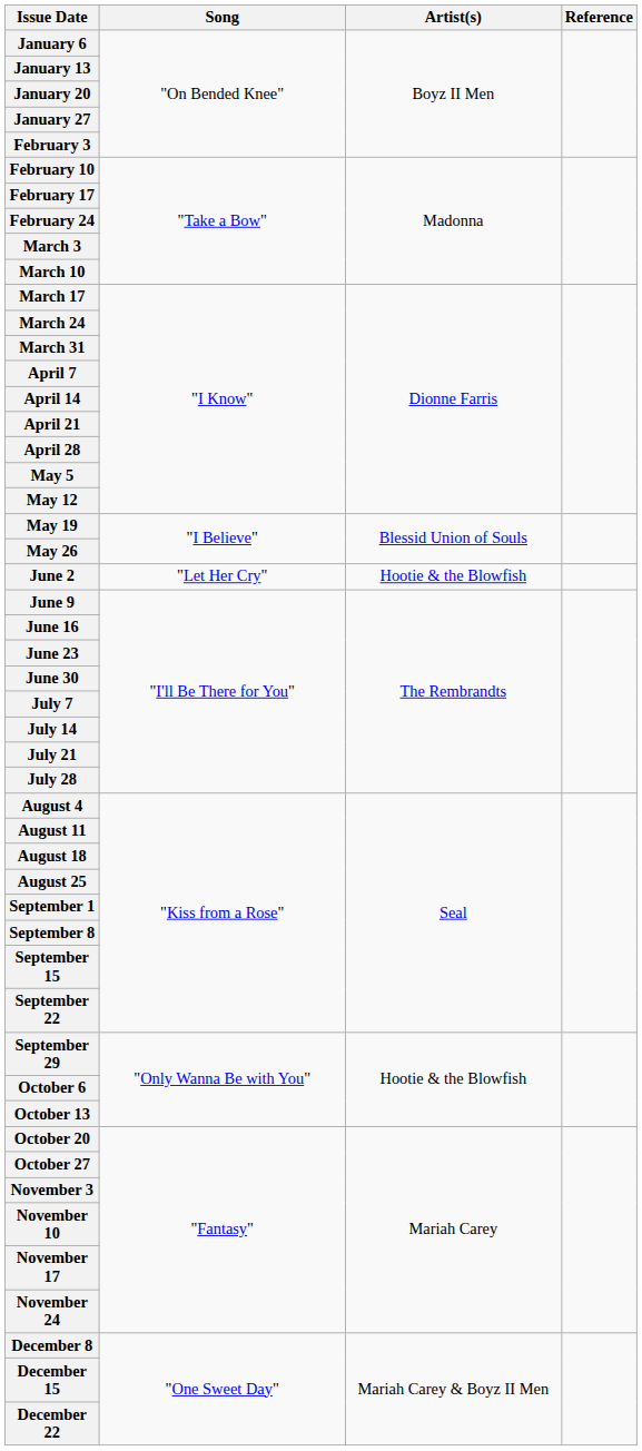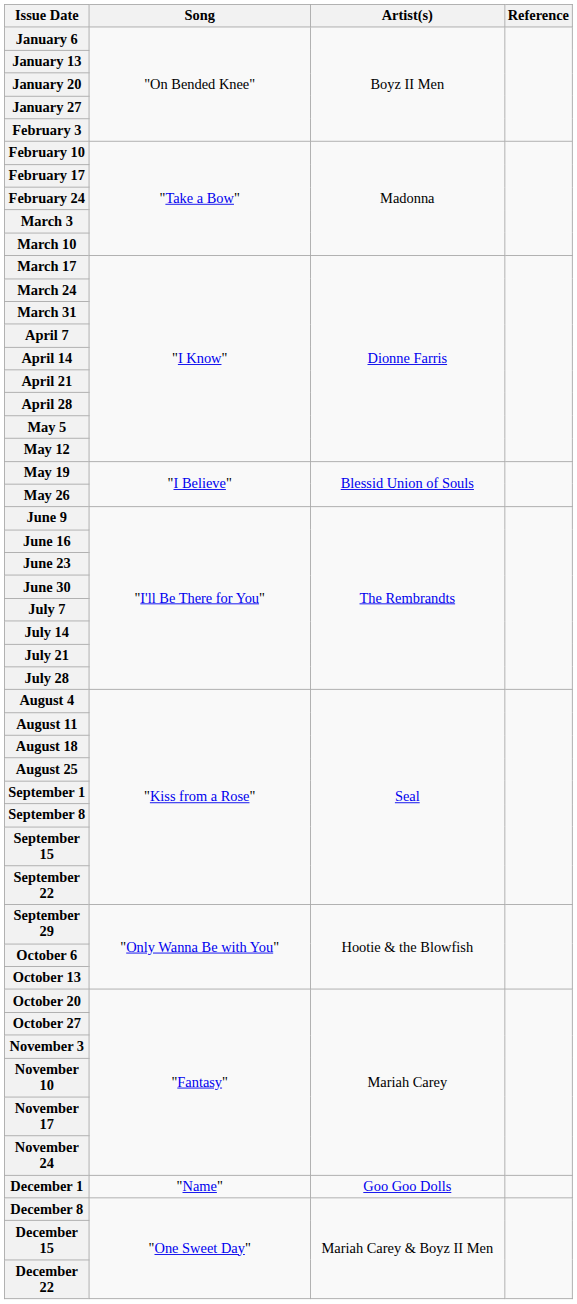- row: June 2 | "Let Her Cry" | Hootie & the Blowfish
+ row: December 1 | "Name" | Goo Goo Dolls
